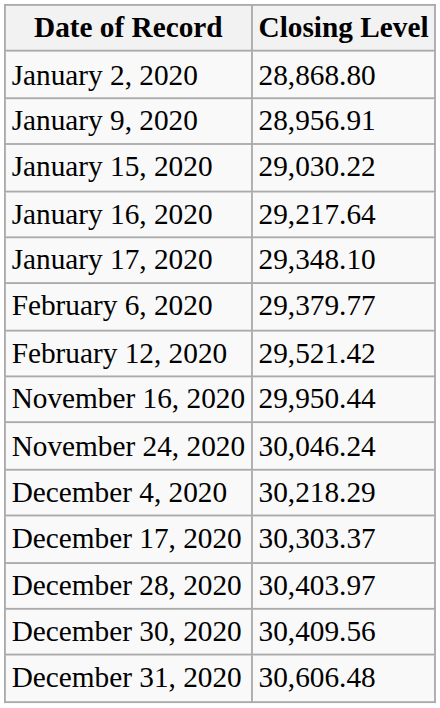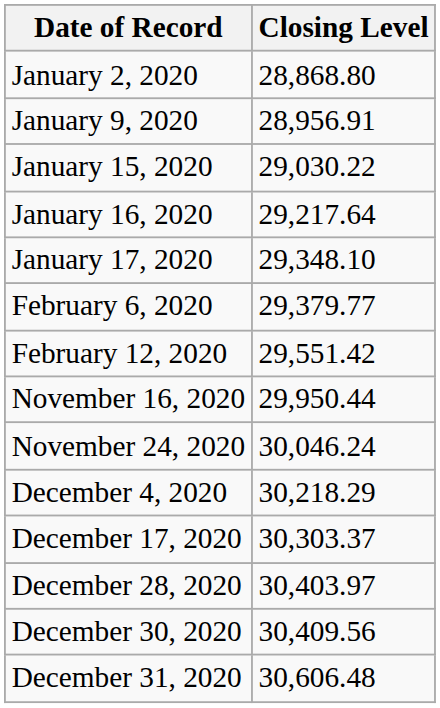February 12, 2020 | Closing Level: 29,521.42 -> 29,551.42
